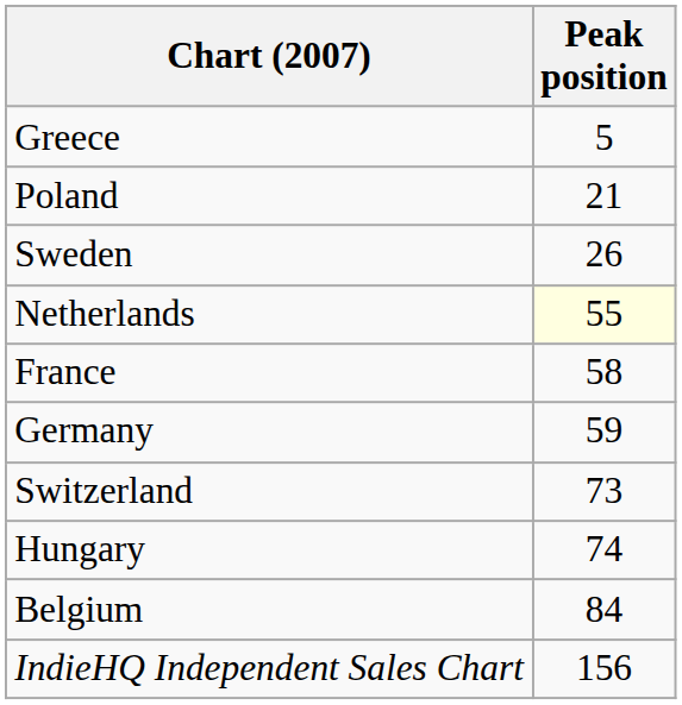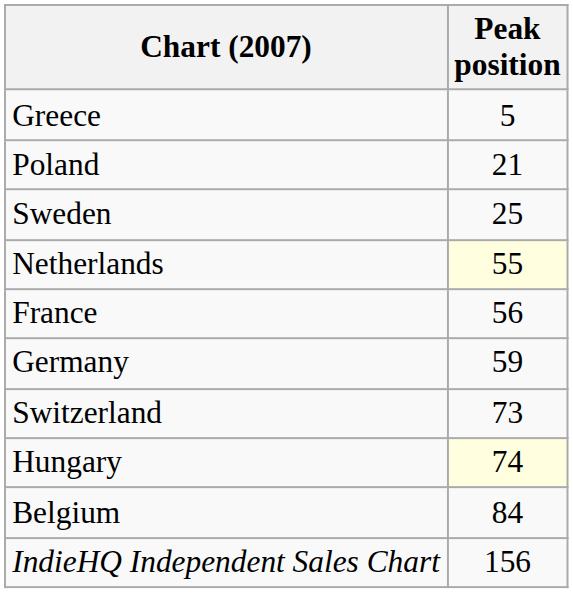Sweden | Peak position: 26 -> 25
France | Peak position: 58 -> 56
Hungary | Peak position: no background -> lightyellow background
